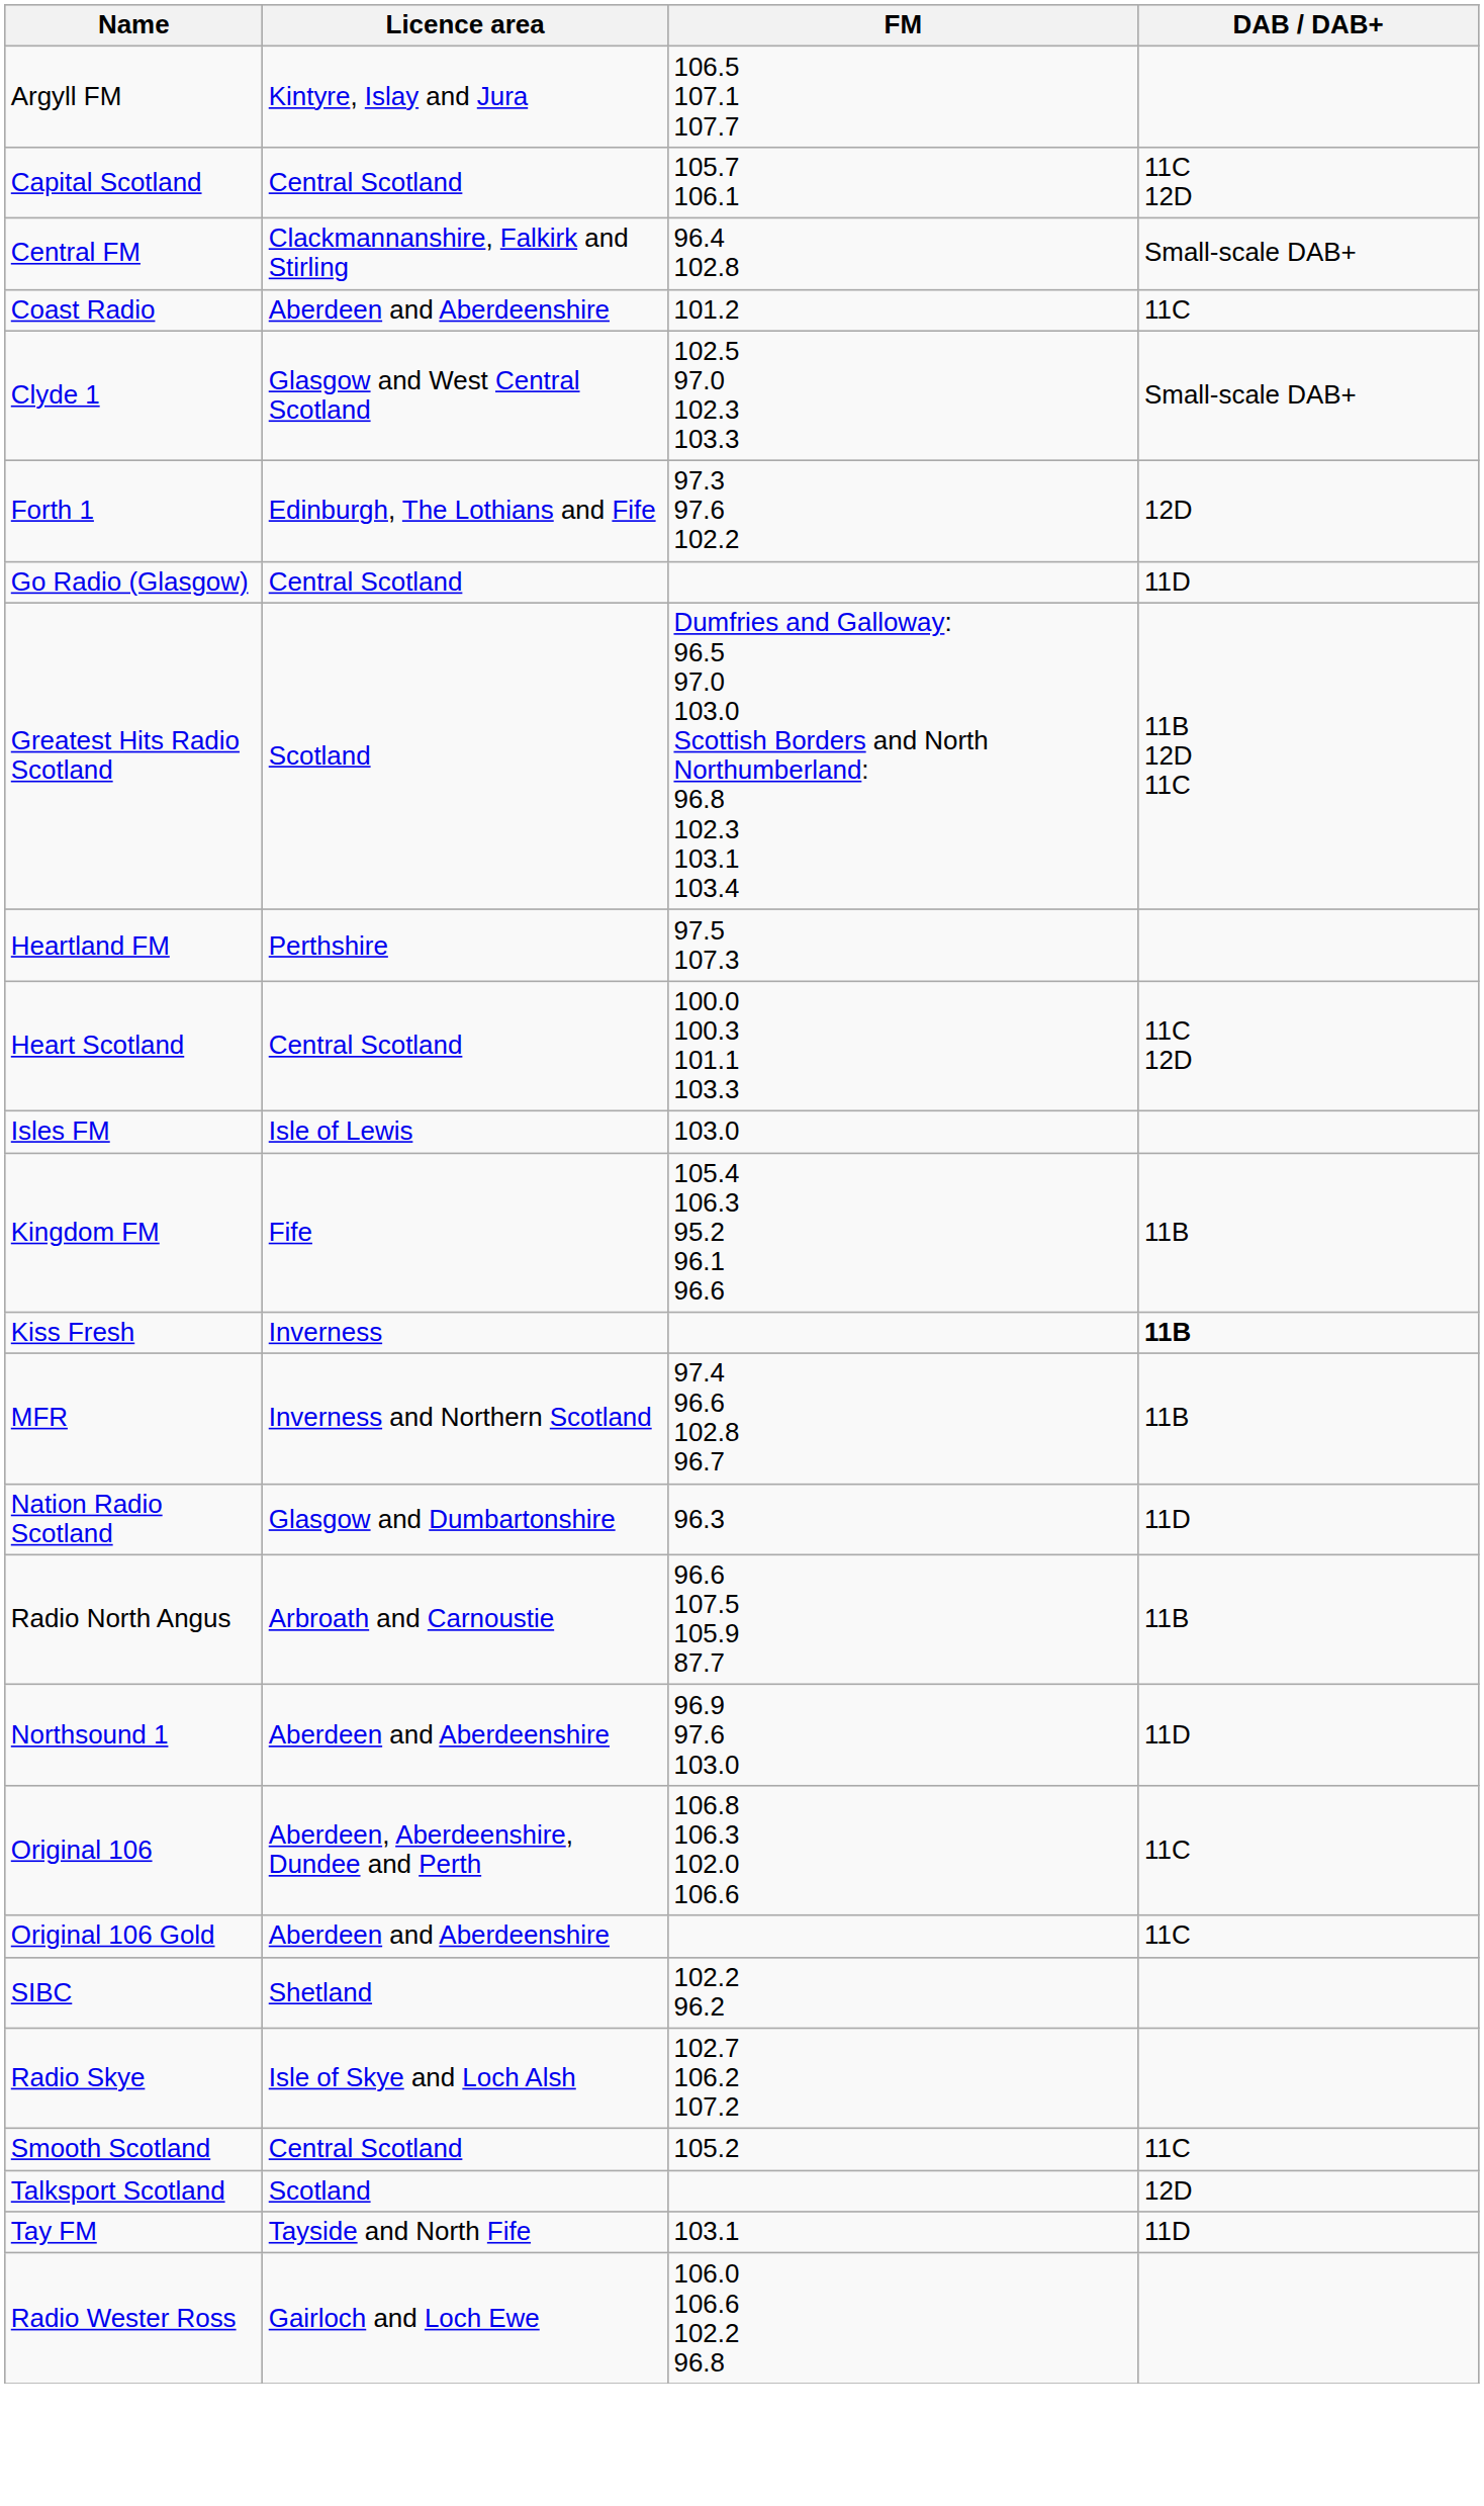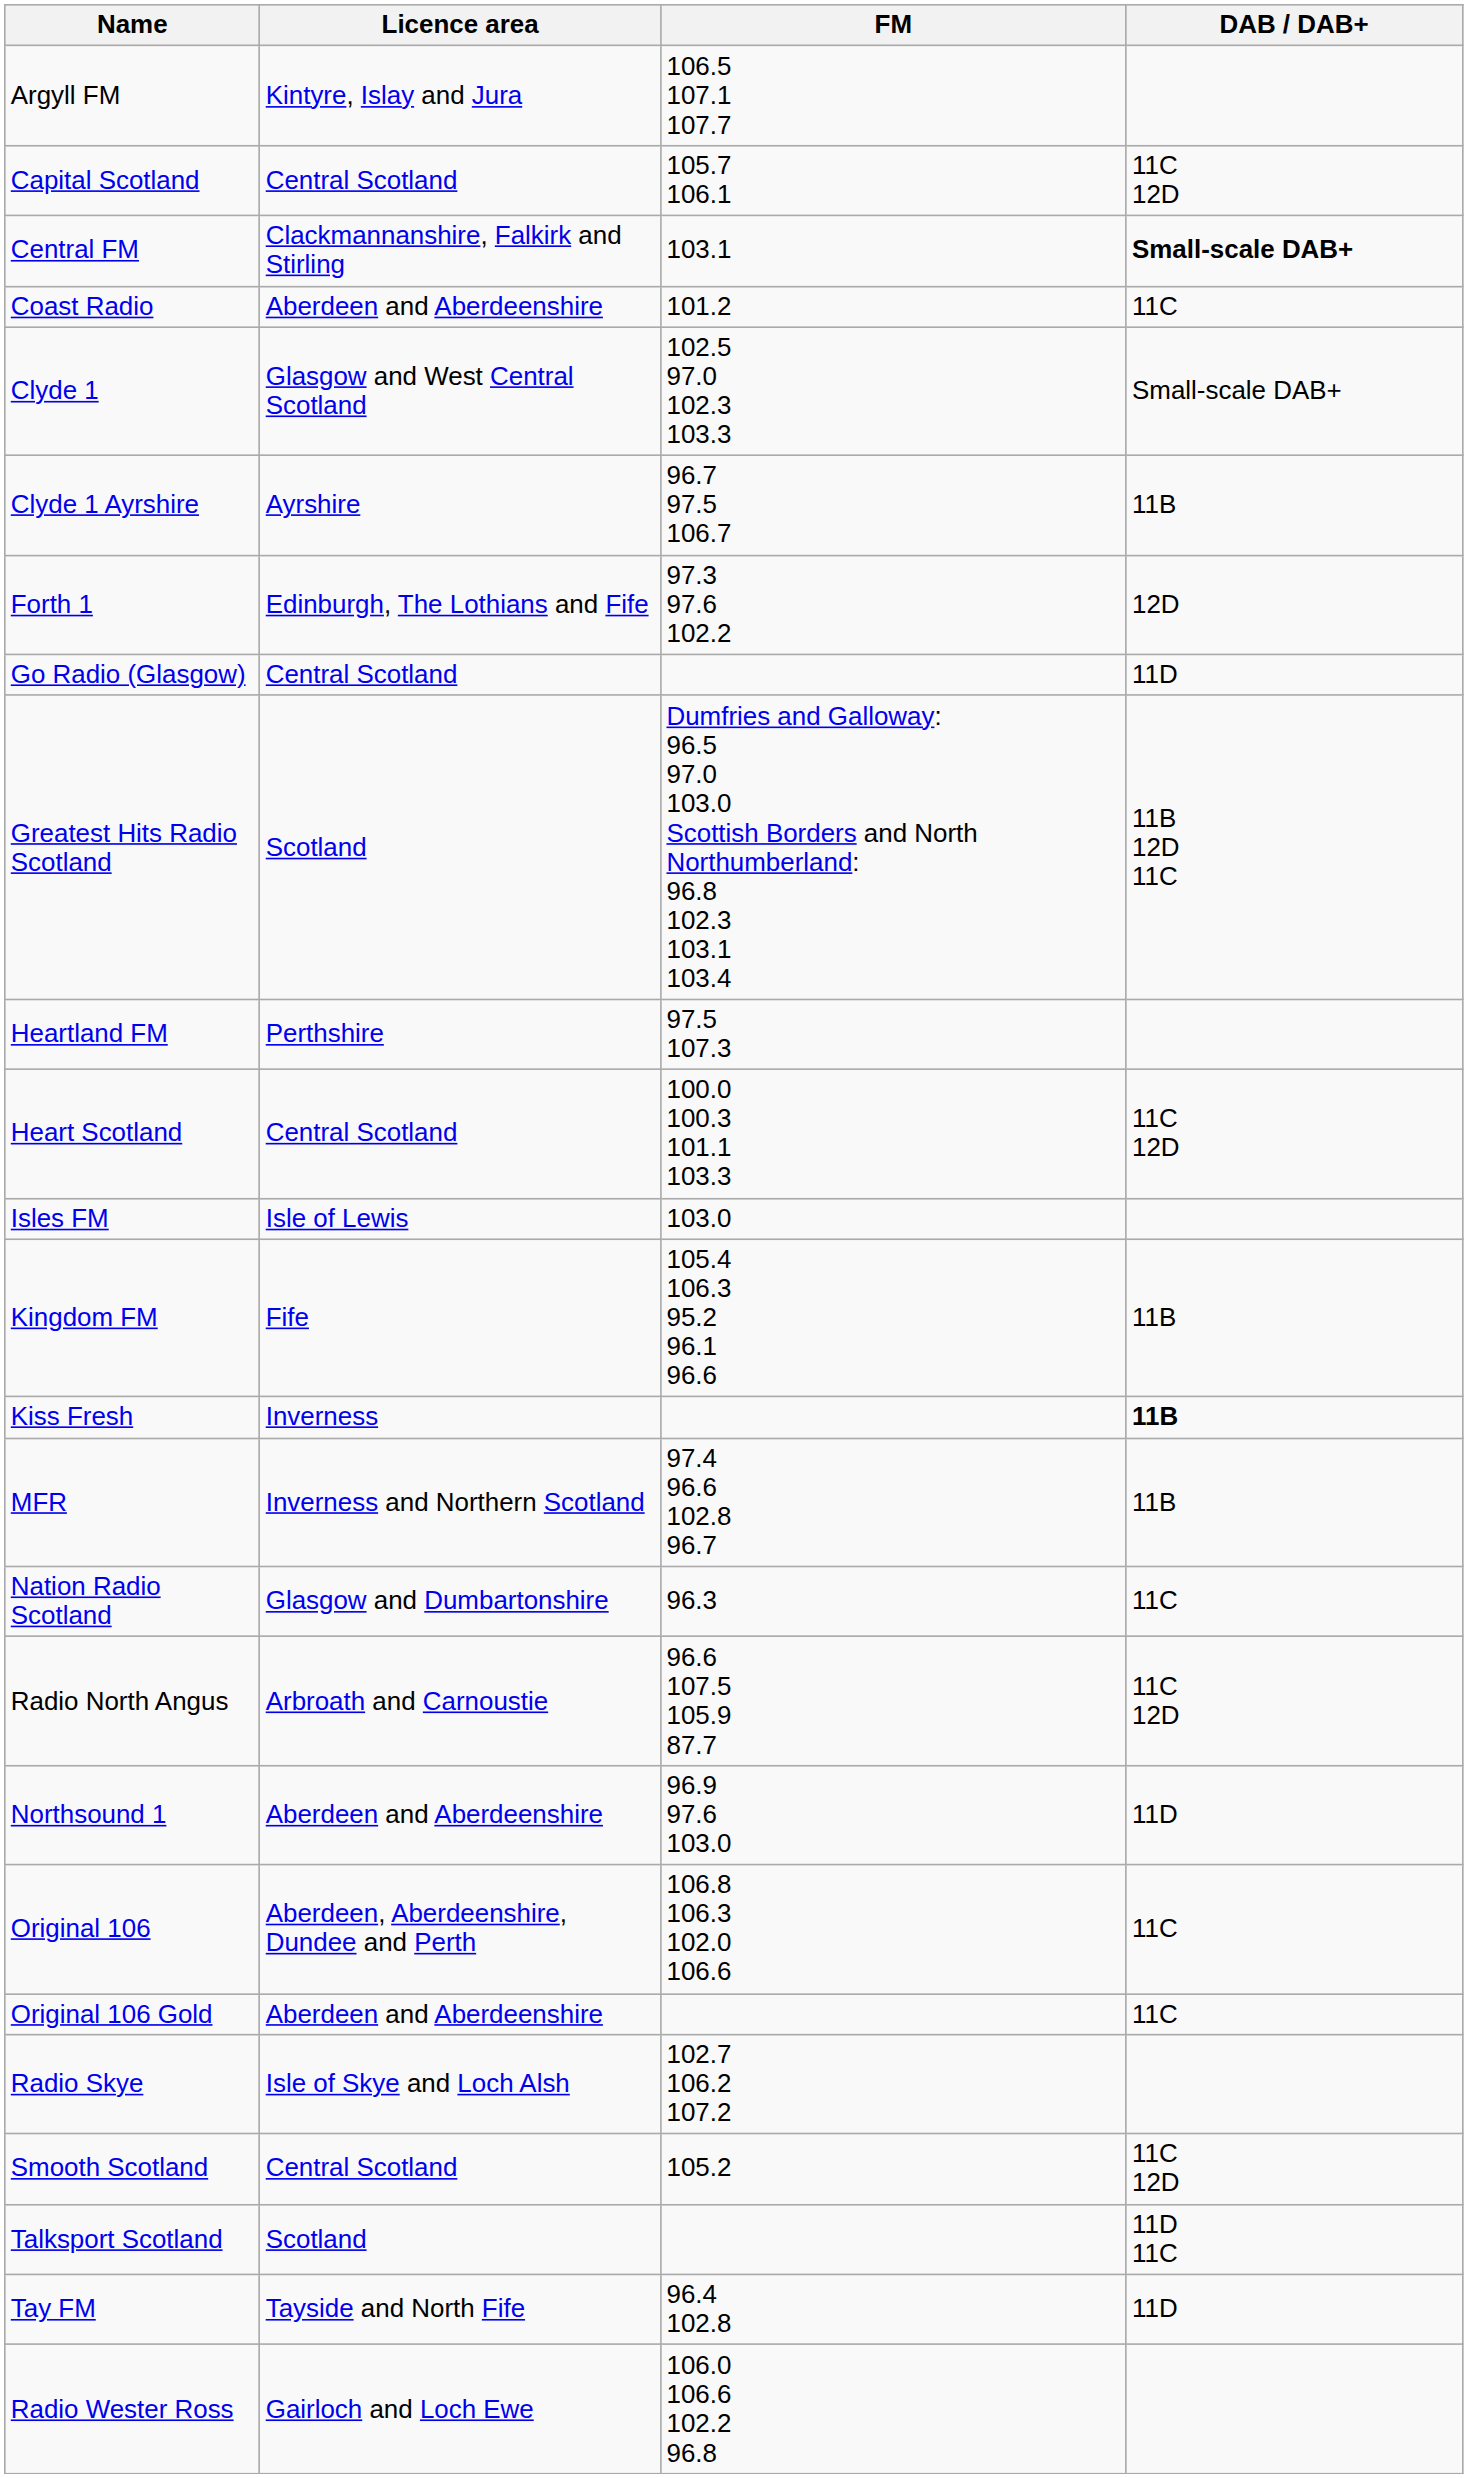Central FM | FM: 96.4 102.8 -> 103.1
Central FM | DAB / DAB+: normal -> bold
+ row: Clyde 1 Ayrshire | Ayrshire | 96.7 97.5 106.7 | 11B
Nation Radio Scotland | DAB / DAB+: 11D -> 11C
Radio North Angus | DAB / DAB+: 11B -> 11C 12D
- row: SIBC | Shetland | 102.2 96.2
Smooth Scotland | DAB / DAB+: 11C -> 11C 12D
Talksport Scotland | DAB / DAB+: 12D -> 11D 11C
Tay FM | FM: 103.1 -> 96.4 102.8
